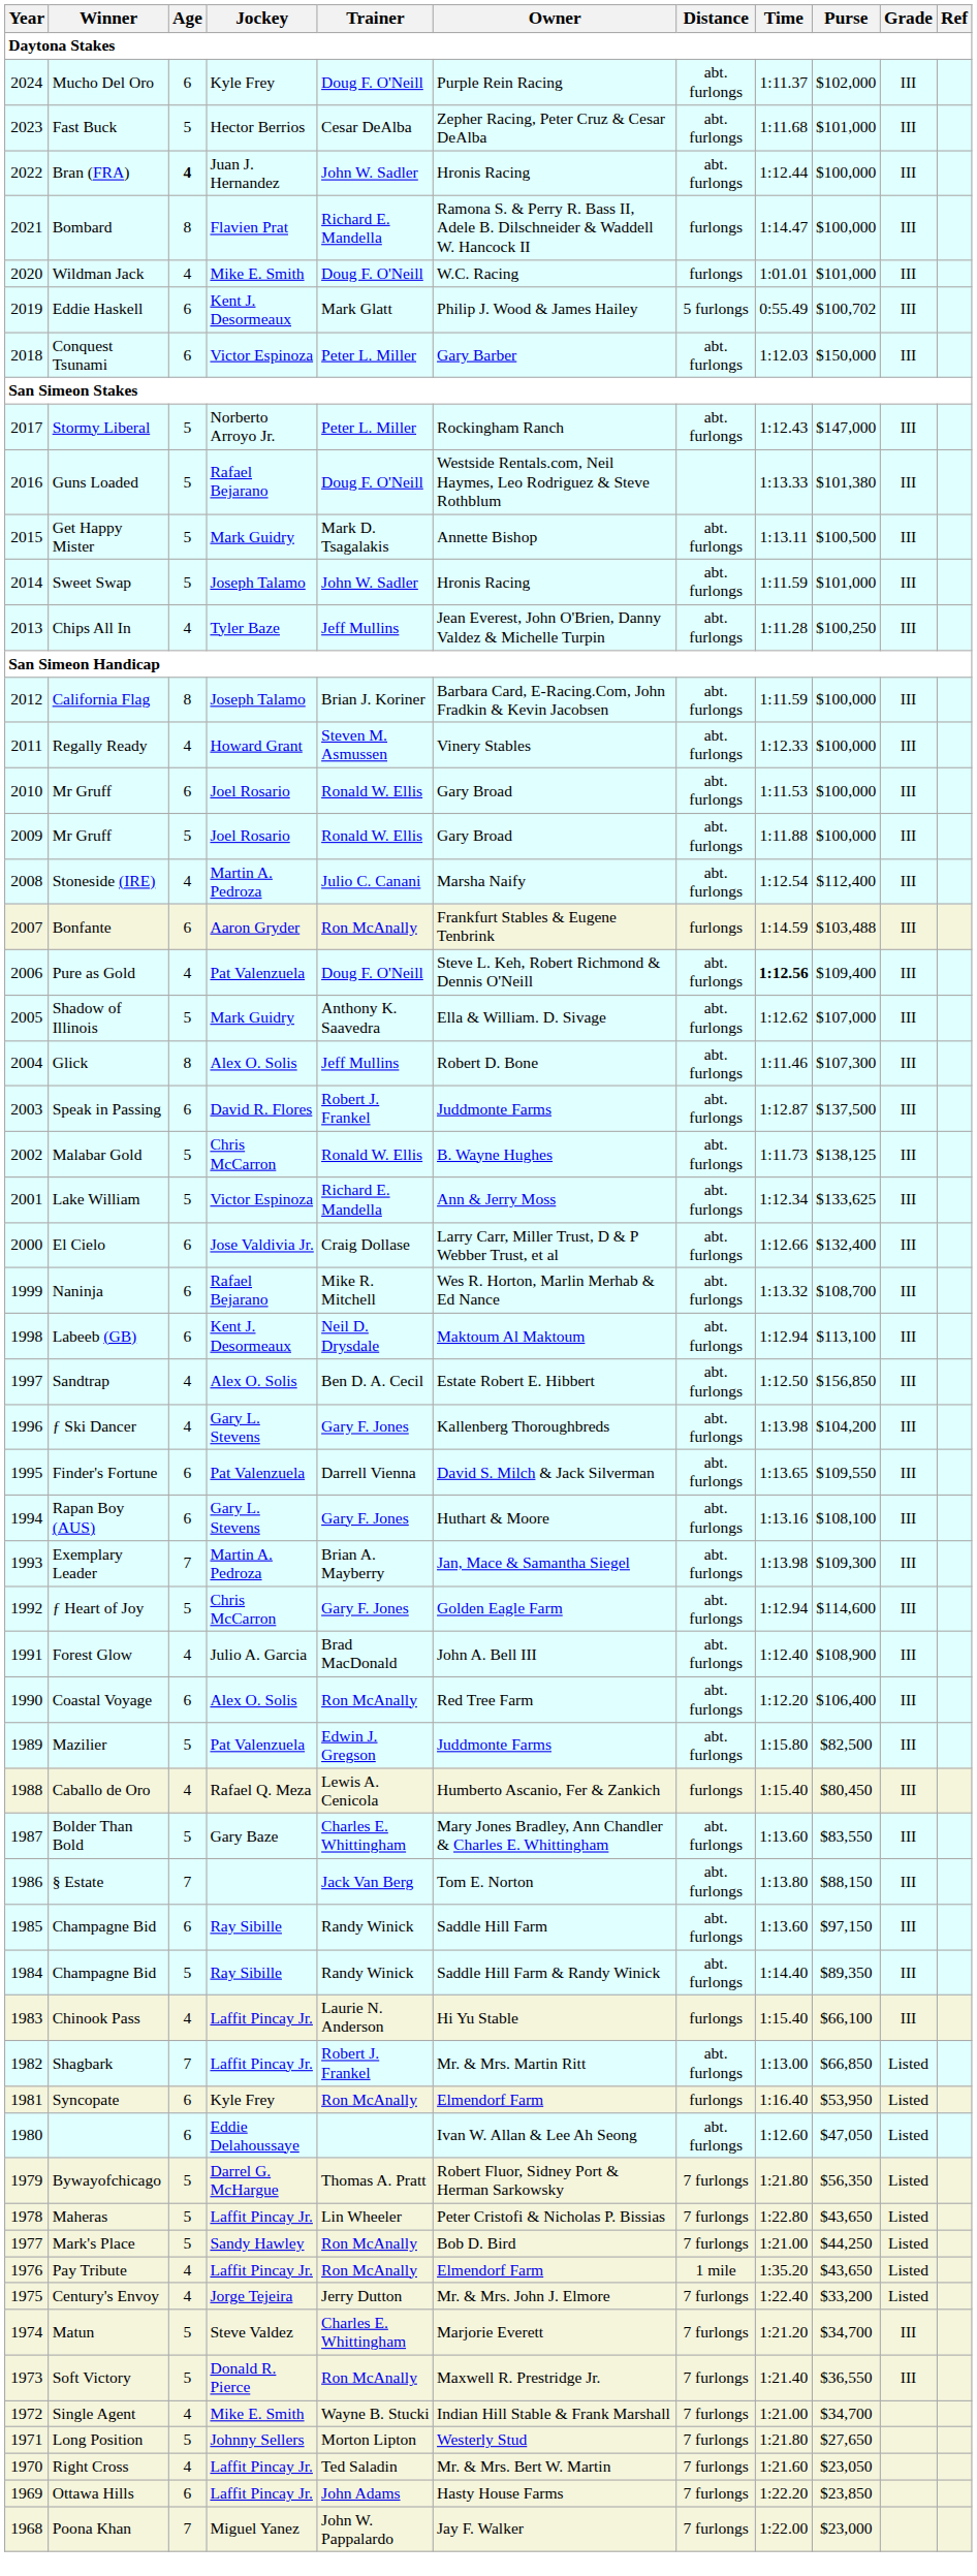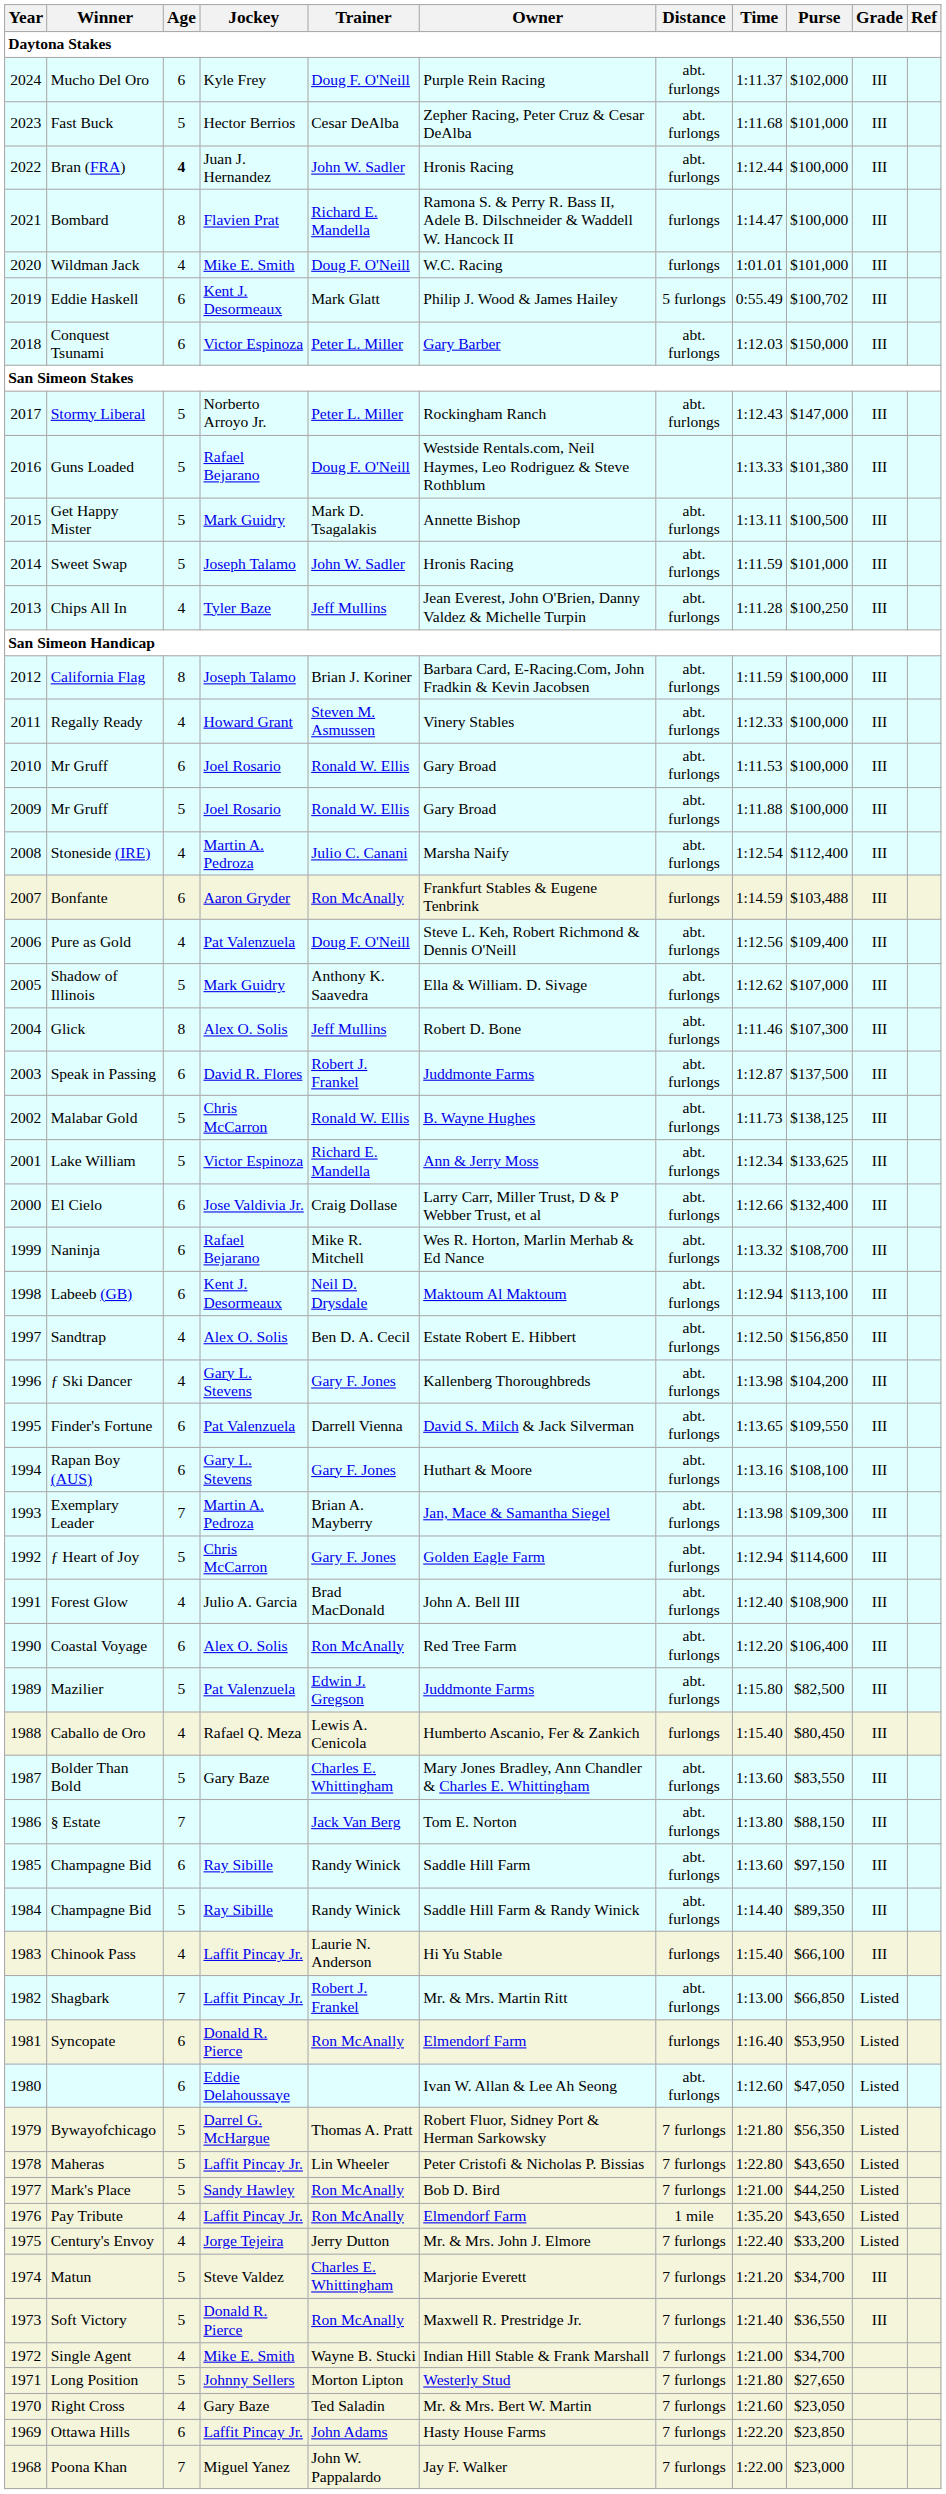Pure as Gold | Time: bold -> normal
Syncopate | Jockey: Kyle Frey -> Donald R. Pierce
Right Cross | Jockey: Laffit Pincay Jr. -> Gary Baze
